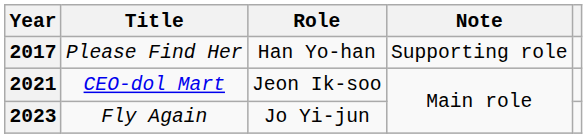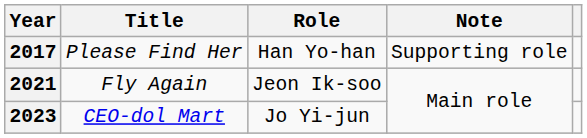2021 | Title: CEO-dol Mart -> Fly Again
2023 | Title: Fly Again -> CEO-dol Mart
